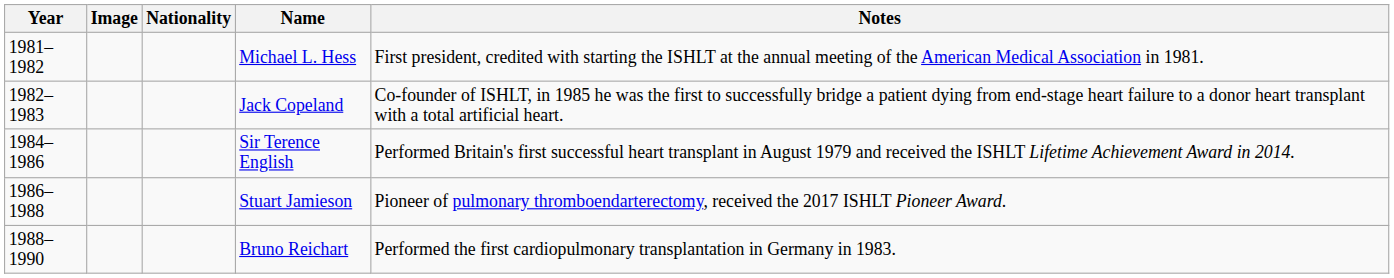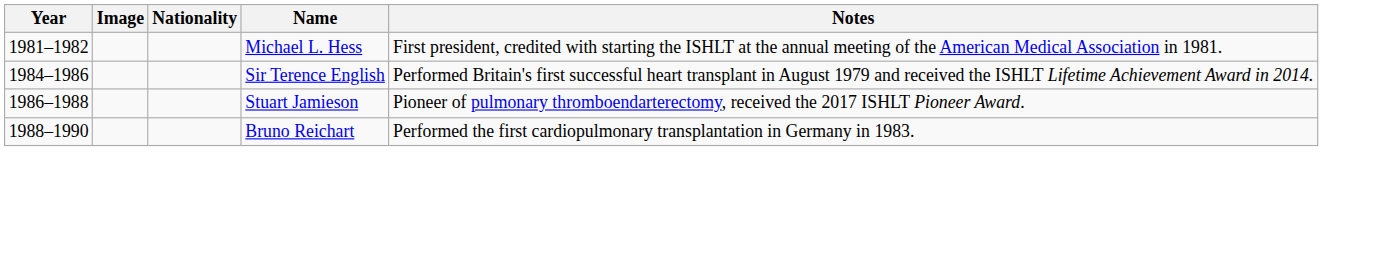- row: 1982–1983 | Jack Copeland | Co-founder of ISHLT, in 1985 he was the first to successfully bridge a patient dying from end-stage heart failure to a donor heart transplant with a total artificial heart.
